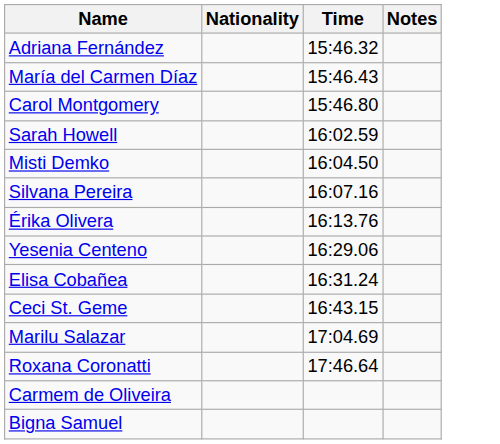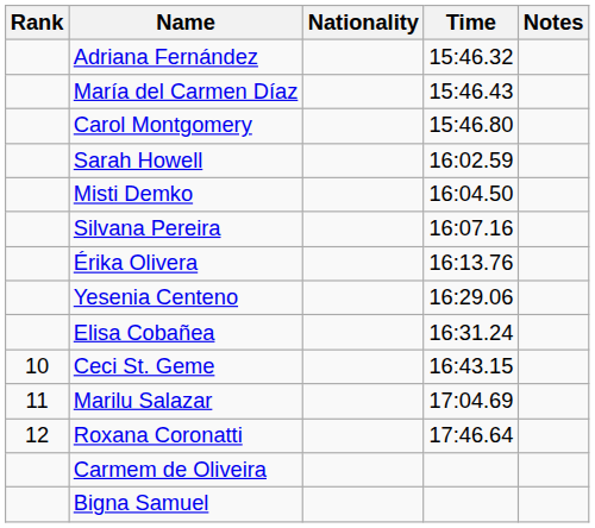+ column: Rank | 10 | 11 | 12
